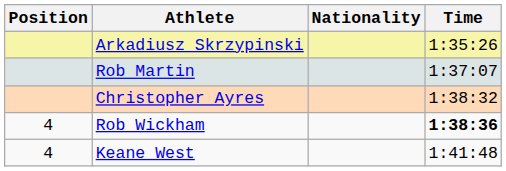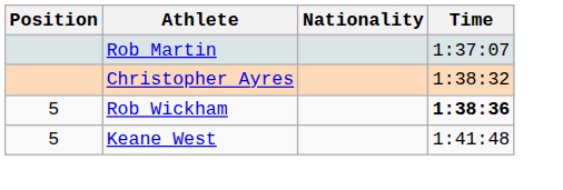- row: Arkadiusz Skrzypinski | 1:35:26
Rob Wickham | Position: 4 -> 5
Keane West | Position: 4 -> 5
